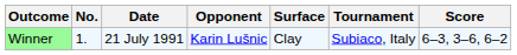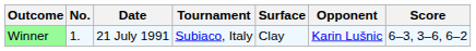columns swapped: Tournament <-> Opponent
